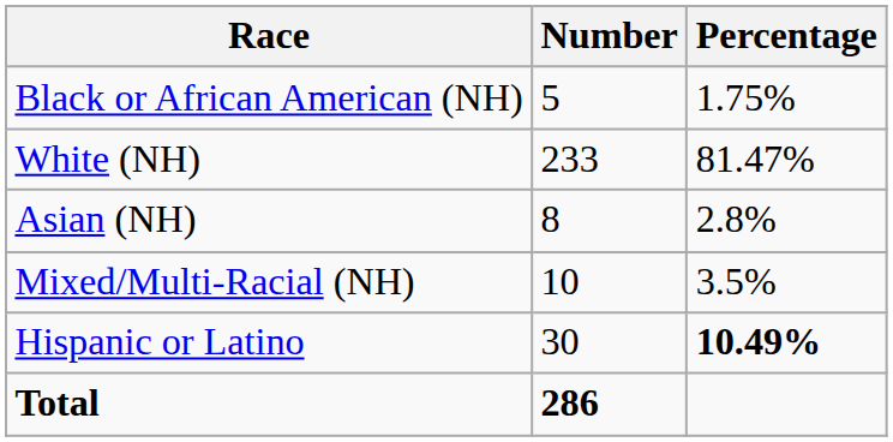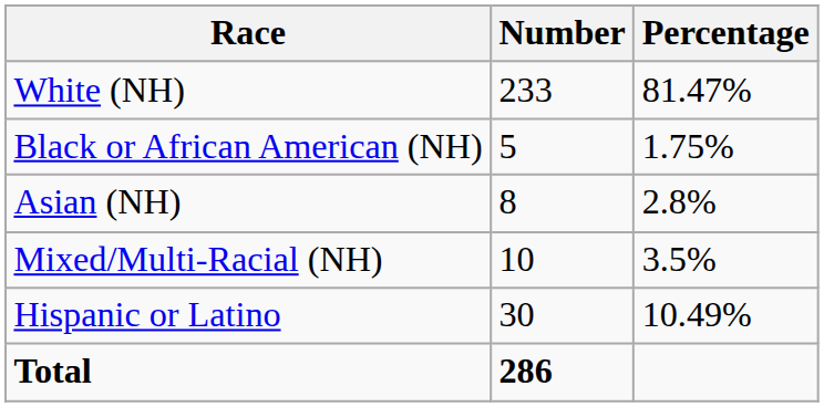rows swapped: White (NH) <-> Black or African American (NH)
Hispanic or Latino | Percentage: bold -> normal
